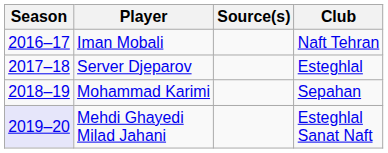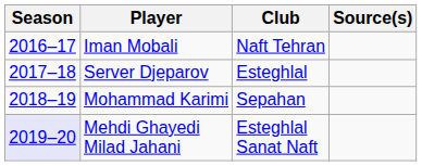columns swapped: Club <-> Source(s)
